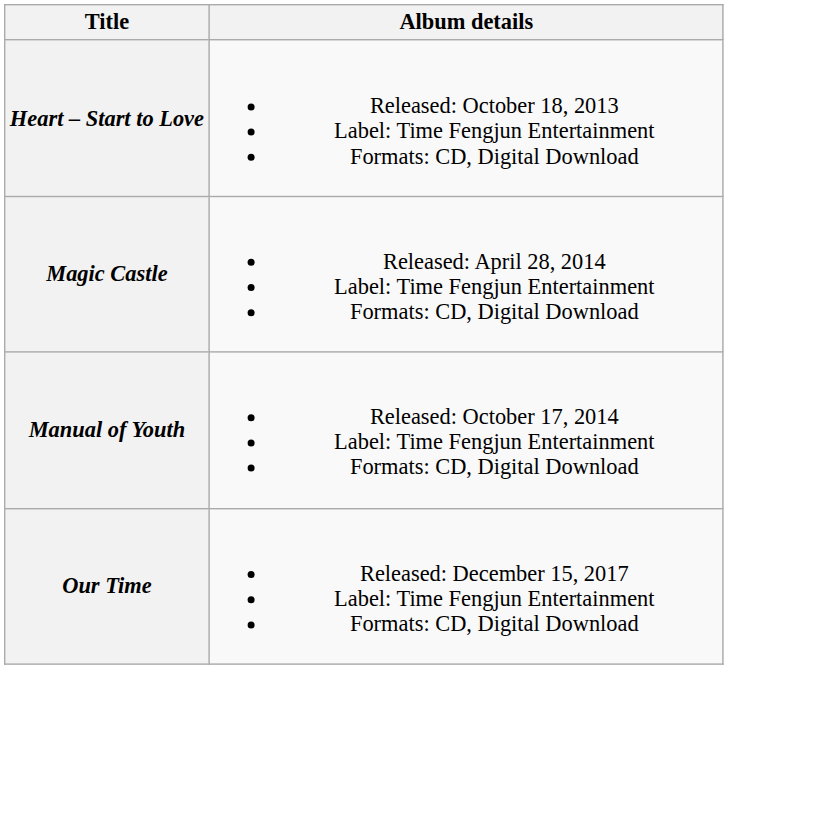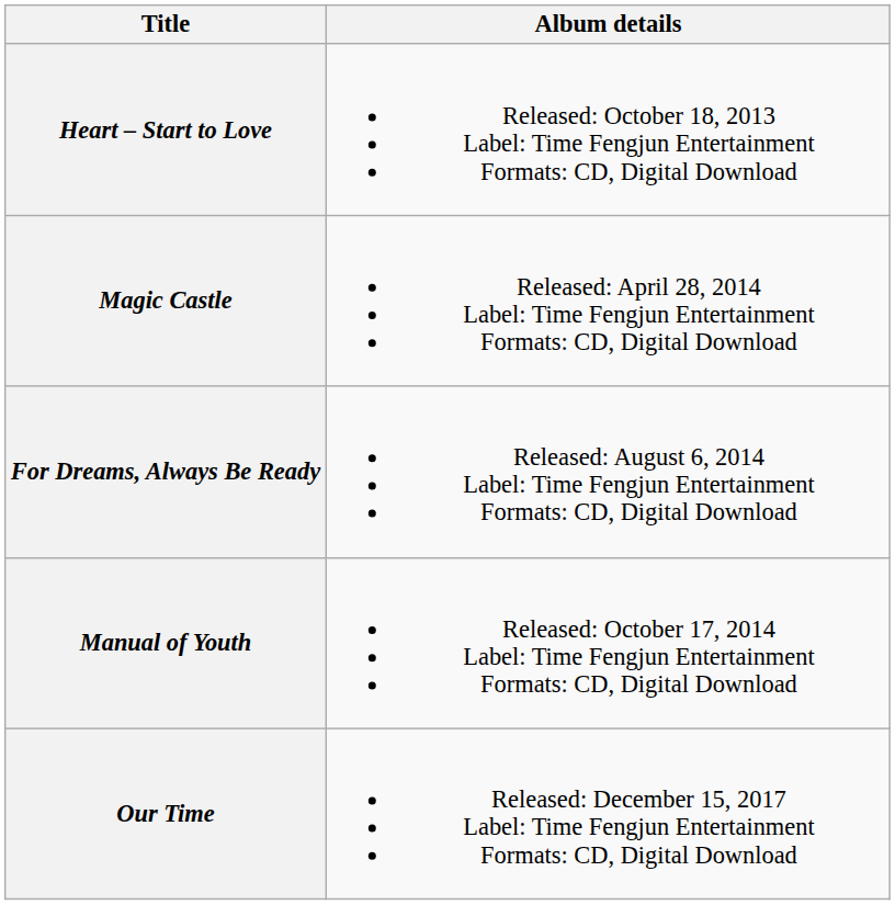+ row: For Dreams, Always Be Ready | Released: August 6, 2014 Label: Time Fengjun Entertainment Formats: CD, Digital Download
